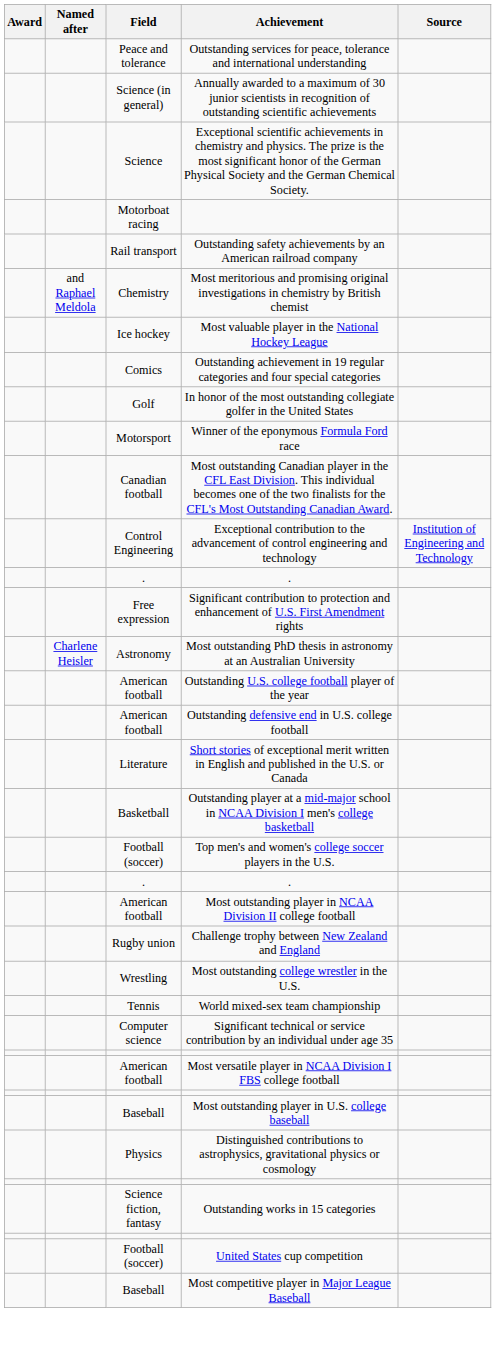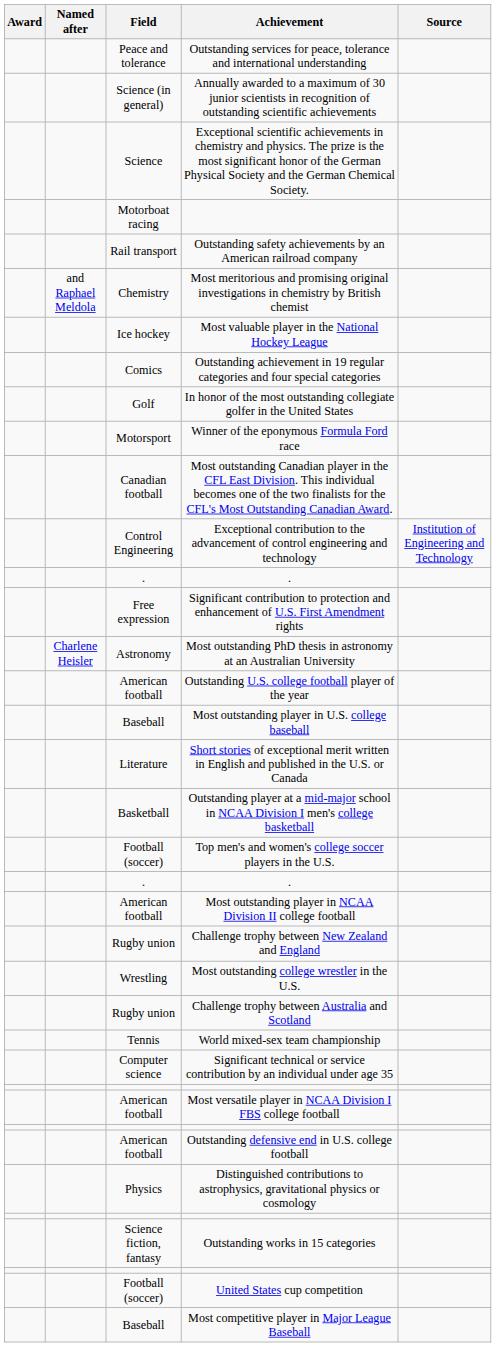rows swapped: Outstanding defensive end in U.S. college football <-> Most outstanding player in U.S. college baseball
+ row: Rugby union | Challenge trophy between Australia and Scotland
